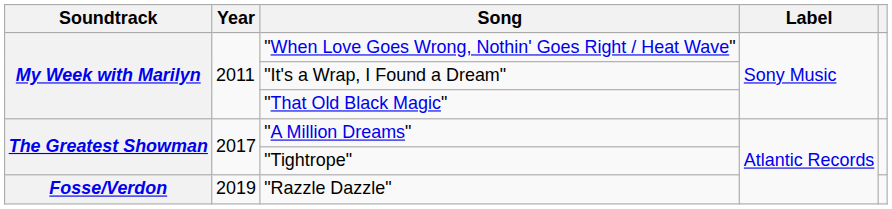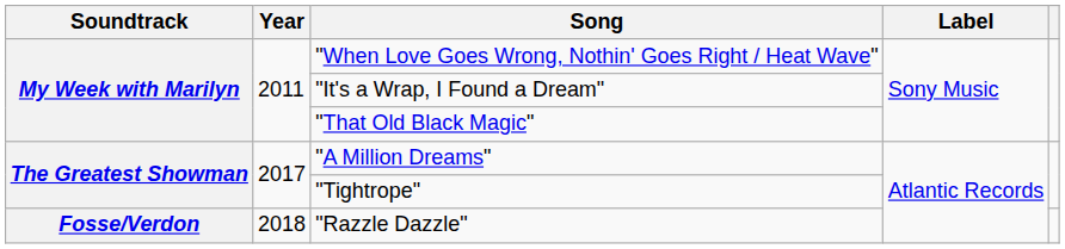"Razzle Dazzle" | Year: 2019 -> 2018
